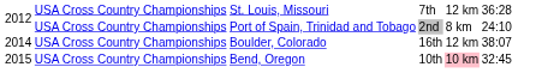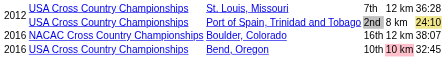Port of Spain, Trinidad and Tobago | column 6: no background -> khaki background
Boulder, Colorado | column 1: 2014 -> 2016
Boulder, Colorado | column 2: USA Cross Country Championships -> NACAC Cross Country Championships
Bend, Oregon | column 1: 2015 -> 2016
